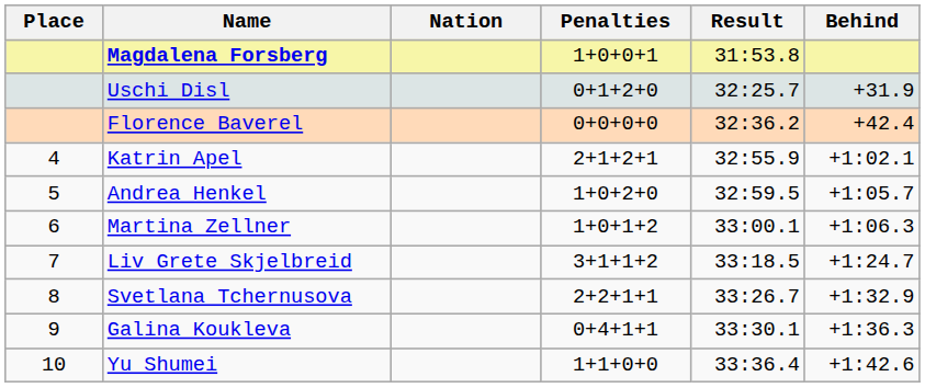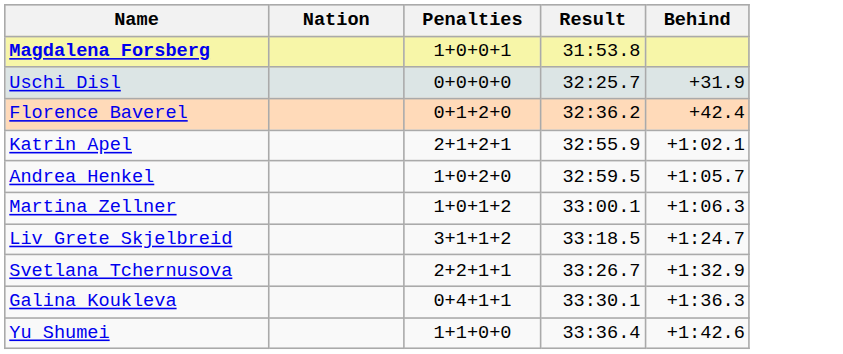- column: Place | 4 | 5 | 6 | 7 | 8 | 9 | 10
Uschi Disl | Penalties: 0+1+2+0 -> 0+0+0+0
Florence Baverel | Penalties: 0+0+0+0 -> 0+1+2+0
